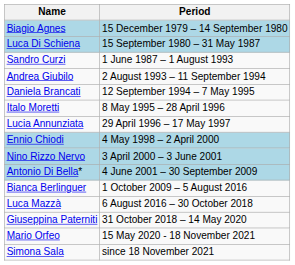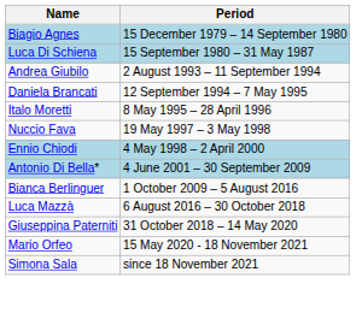- row: Sandro Curzi | 1 June 1987 – 1 August 1993
- row: Lucia Annunziata | 29 April 1996 – 17 May 1997
+ row: Nuccio Fava | 19 May 1997 – 3 May 1998
- row: Nino Rizzo Nervo | 3 April 2000 – 3 June 2001
